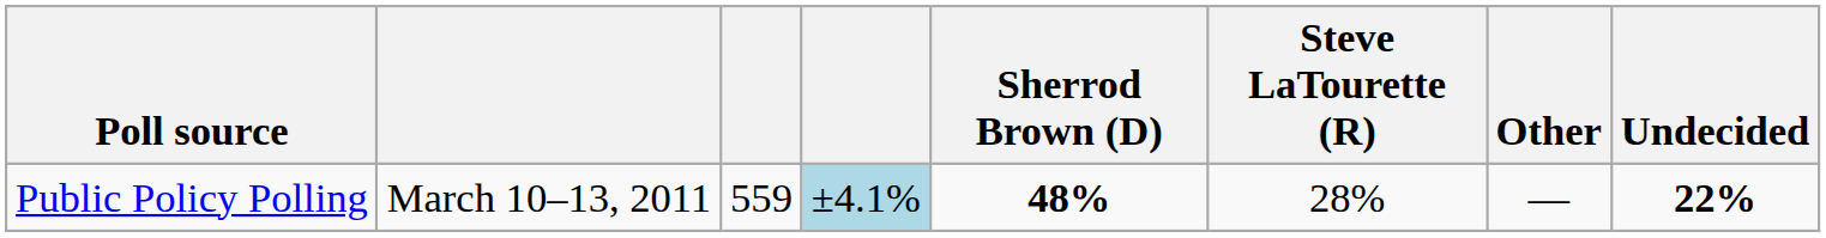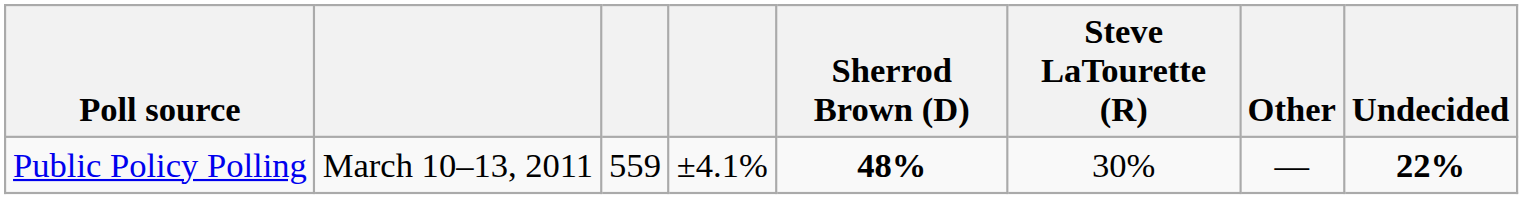Public Policy Polling | column 4: lightblue background -> no background
Public Policy Polling | Steve LaTourette (R): 28% -> 30%
